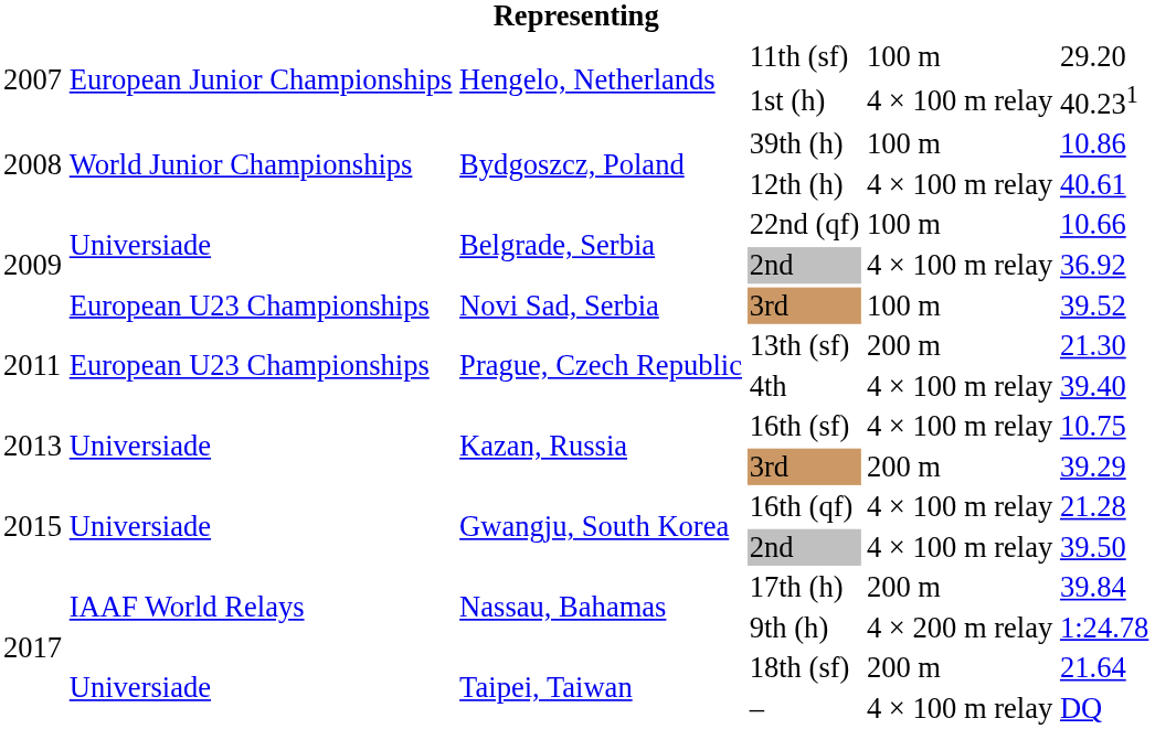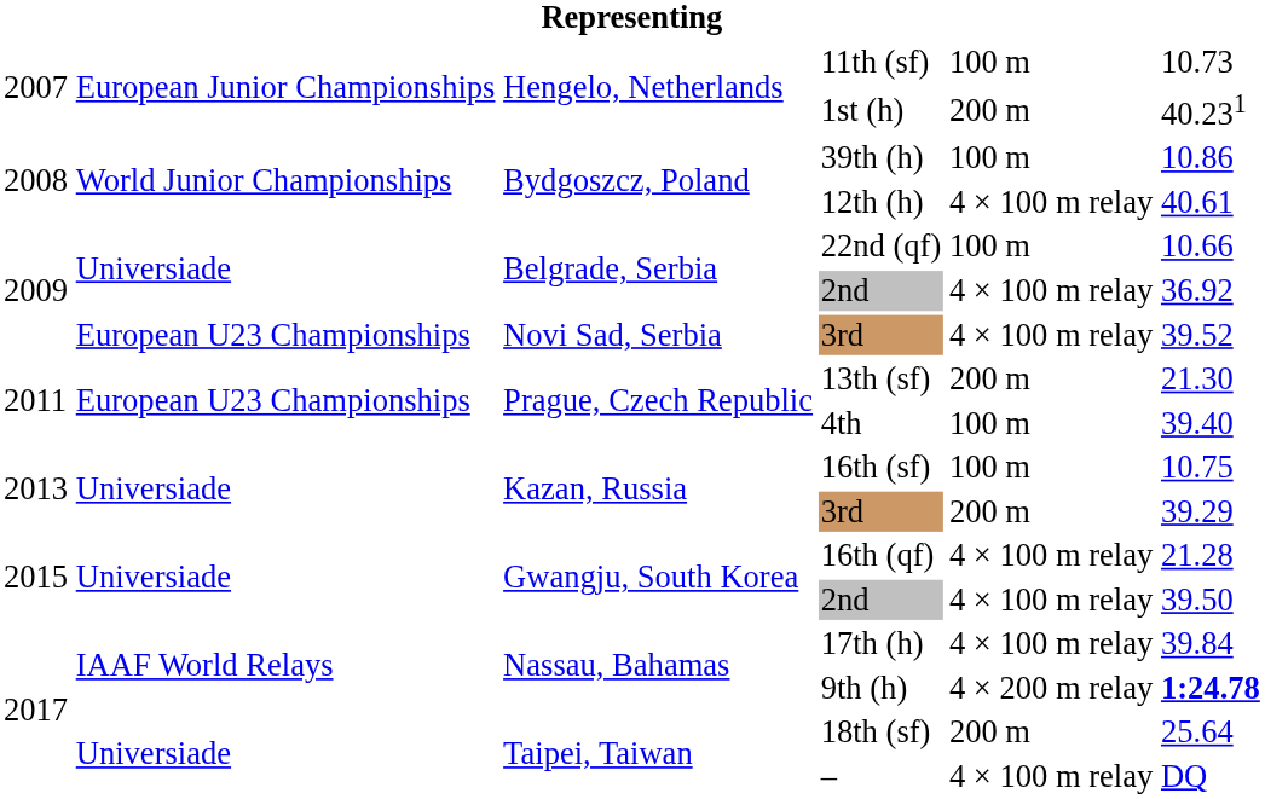11th (sf) | column 6: 29.20 -> 10.73
1st (h) | column 5: 4 × 100 m relay -> 200 m
Novi Sad, Serbia / 3rd | column 5: 100 m -> 4 × 100 m relay
4th | column 5: 4 × 100 m relay -> 100 m
16th (sf) | column 5: 4 × 100 m relay -> 100 m
17th (h) | column 5: 200 m -> 4 × 100 m relay
9th (h) | column 6: normal -> bold
18th (sf) | column 6: 21.64 -> 25.64
